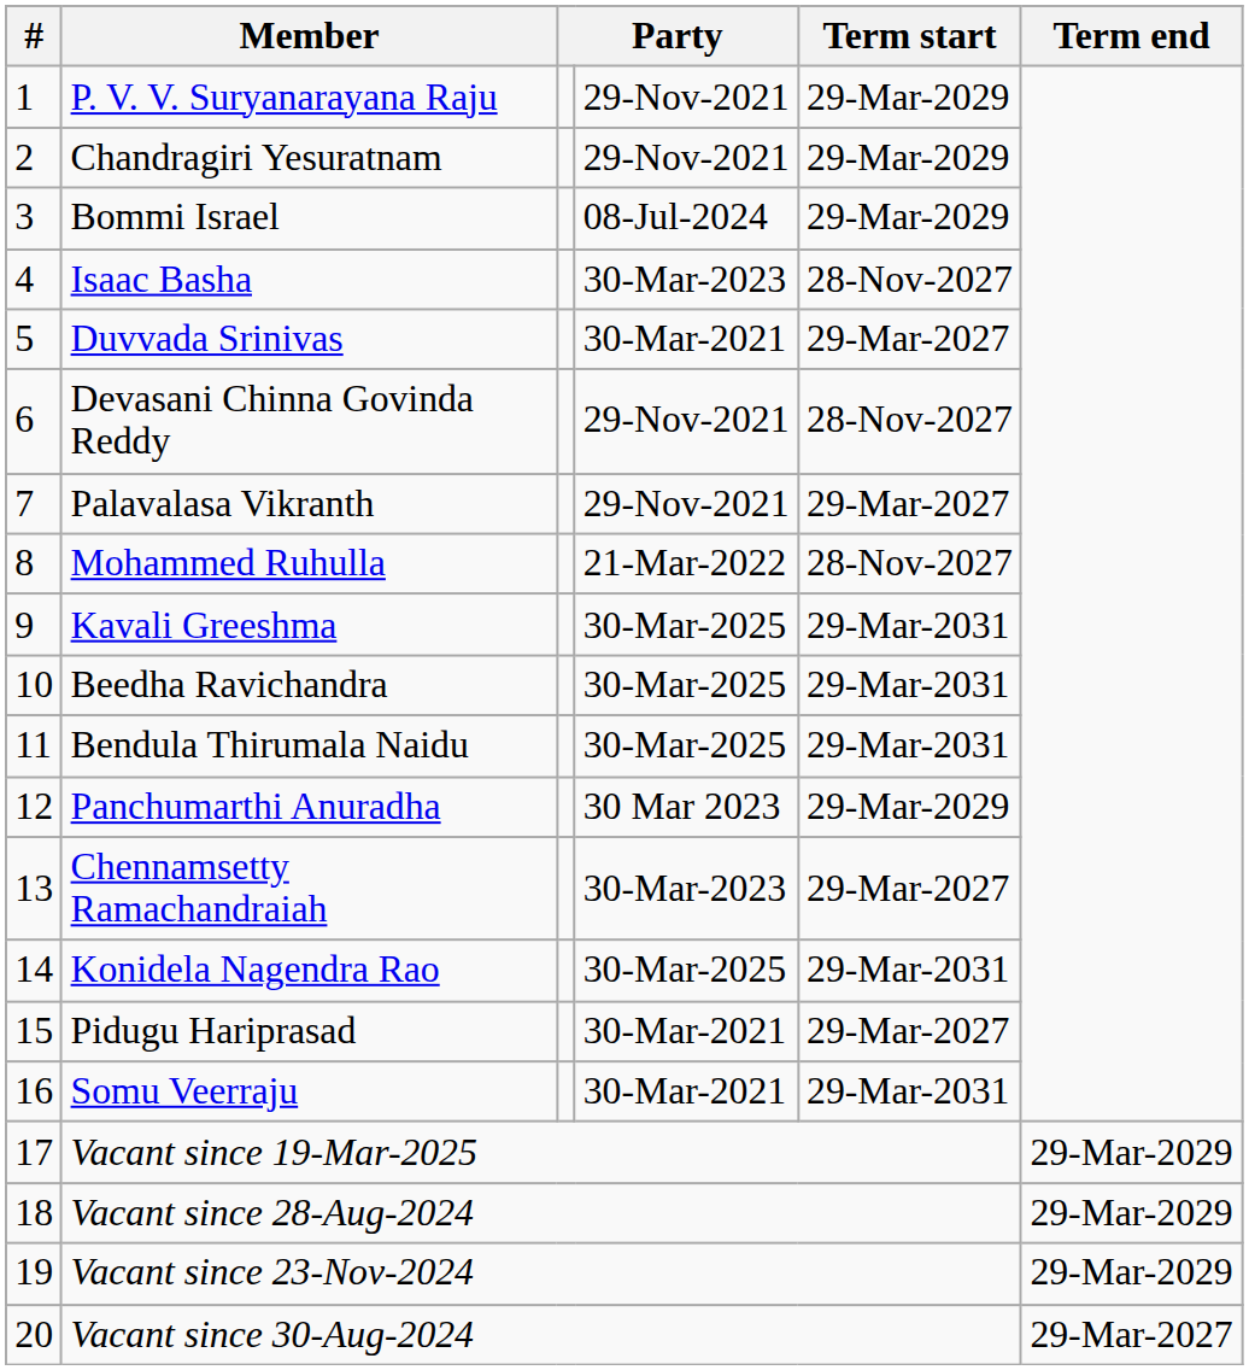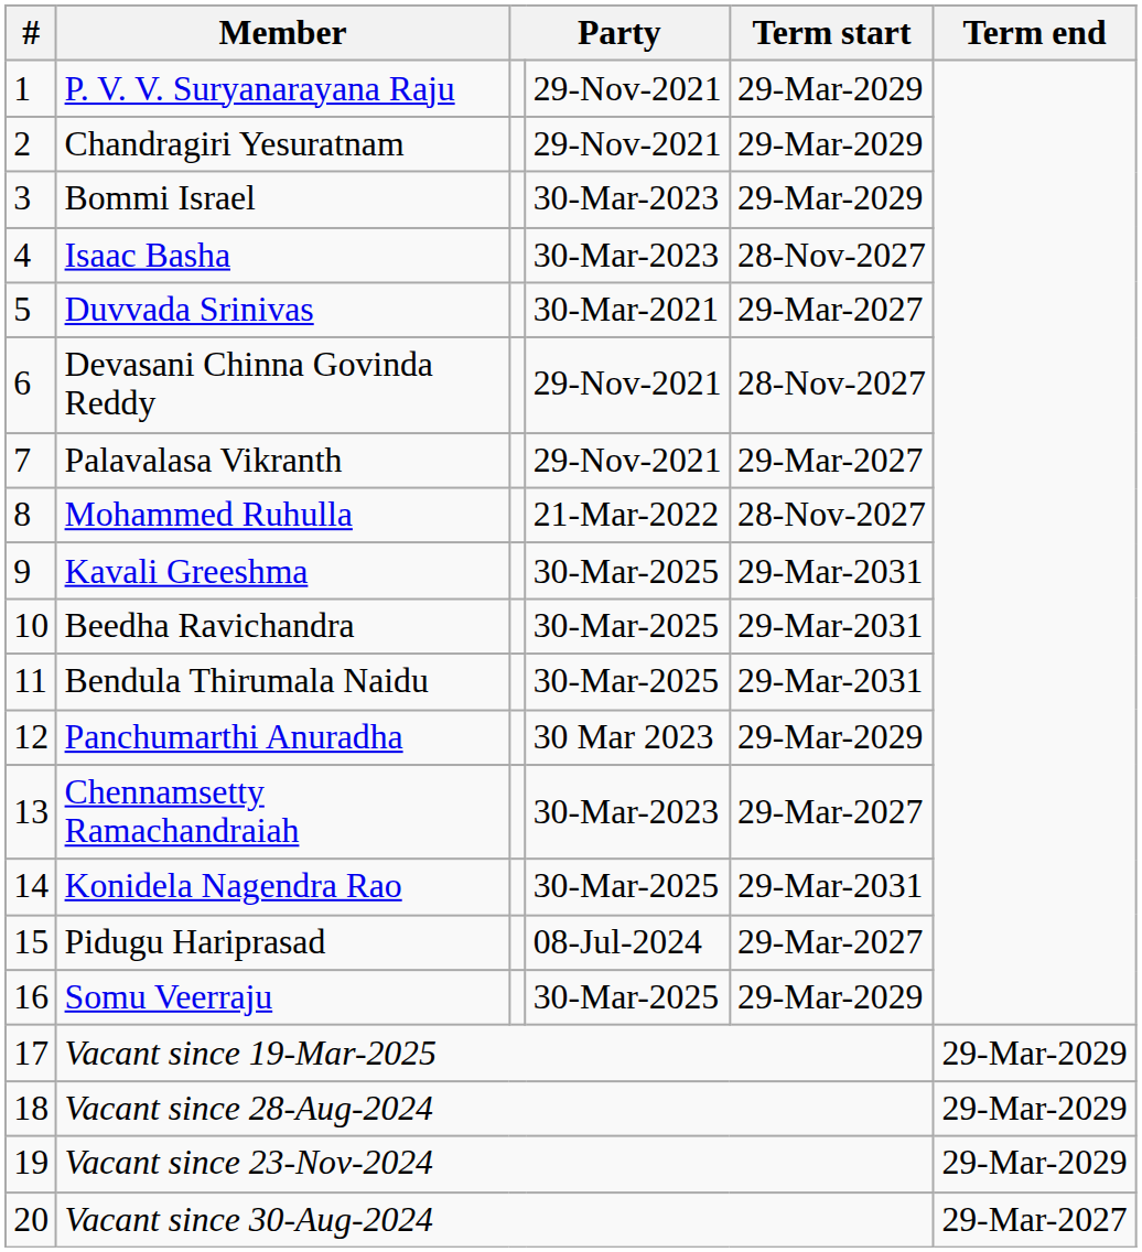Bommi Israel | column 4: 08-Jul-2024 -> 30-Mar-2023
Pidugu Hariprasad | column 4: 30-Mar-2021 -> 08-Jul-2024
Somu Veerraju | column 4: 30-Mar-2021 -> 30-Mar-2025
Somu Veerraju | Term start: 29-Mar-2031 -> 29-Mar-2029
